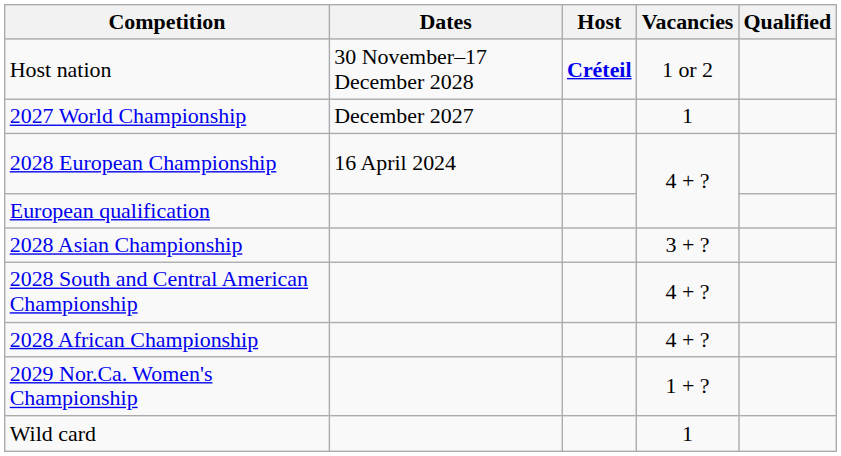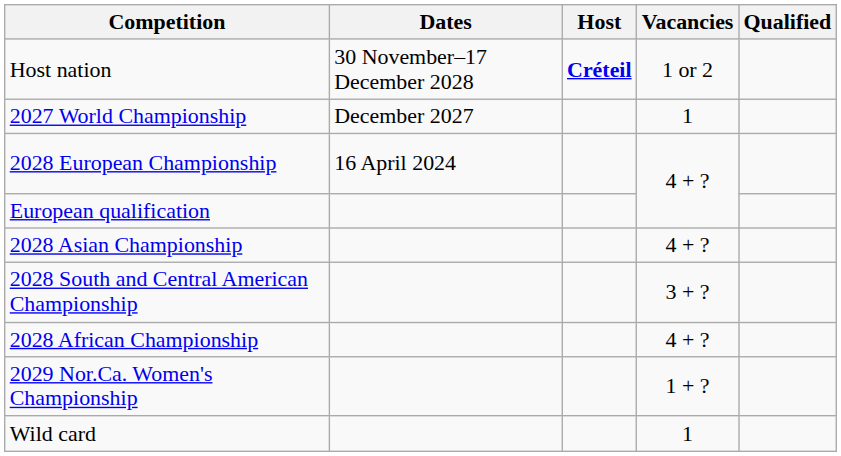2028 Asian Championship | Vacancies: 3 + ? -> 4 + ?
2028 South and Central American Championship | Vacancies: 4 + ? -> 3 + ?
